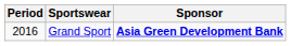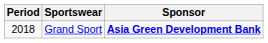Grand Sport | Period: 2016 -> 2018
